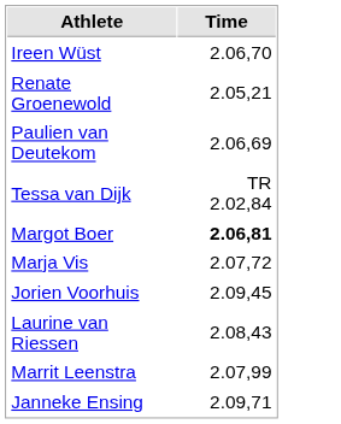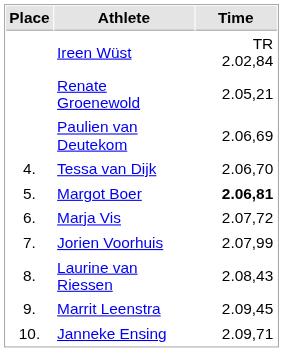+ column: Place | 4. | 5. | 6. | 7. | 8. | 9. | 10.
Ireen Wüst | Time: 2.06,70 -> TR 2.02,84
Tessa van Dijk | Time: TR 2.02,84 -> 2.06,70
Jorien Voorhuis | Time: 2.09,45 -> 2.07,99
Marrit Leenstra | Time: 2.07,99 -> 2.09,45
